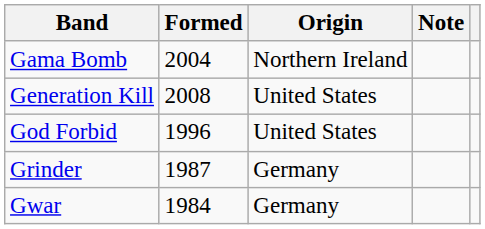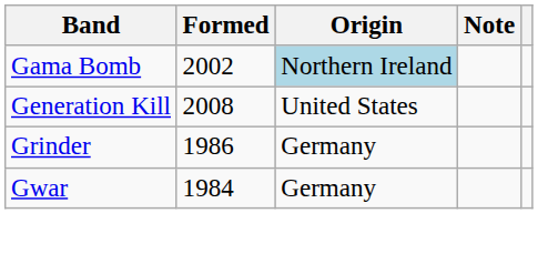Gama Bomb | Formed: 2004 -> 2002
Gama Bomb | Origin: no background -> lightblue background
- row: God Forbid | 1996 | United States
Grinder | Formed: 1987 -> 1986
